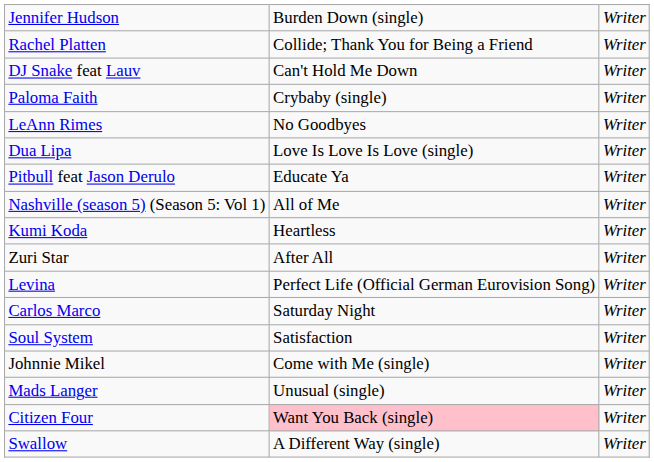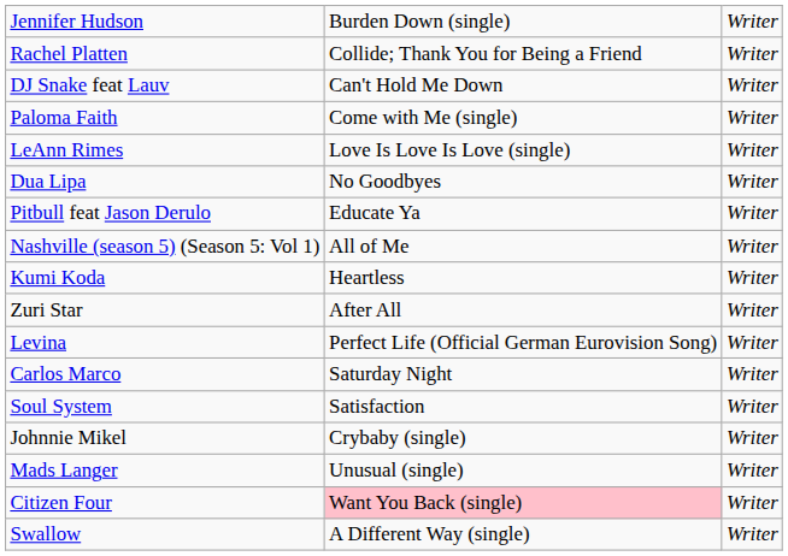Paloma Faith | column 2: Crybaby (single) -> Come with Me (single)
LeAnn Rimes | column 2: No Goodbyes -> Love Is Love Is Love (single)
Dua Lipa | column 2: Love Is Love Is Love (single) -> No Goodbyes
Johnnie Mikel | column 2: Come with Me (single) -> Crybaby (single)
